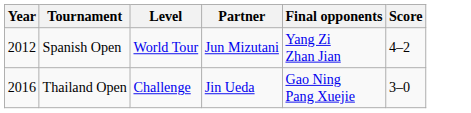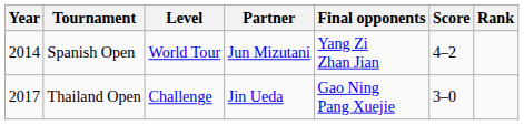+ column: Rank
Spanish Open | Year: 2012 -> 2014
Thailand Open | Year: 2016 -> 2017
